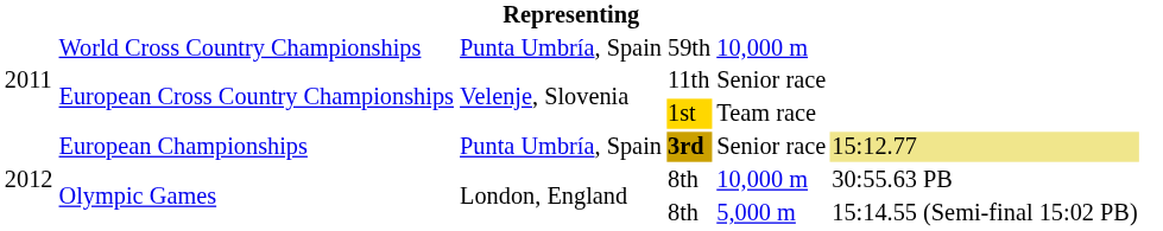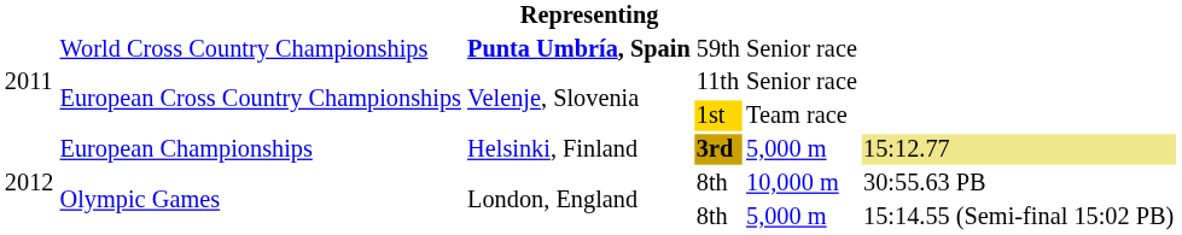59th | column 3: normal -> bold
59th | column 5: 10,000 m -> Senior race
3rd | column 3: Punta Umbría, Spain -> Helsinki, Finland
3rd | column 5: Senior race -> 5,000 m
